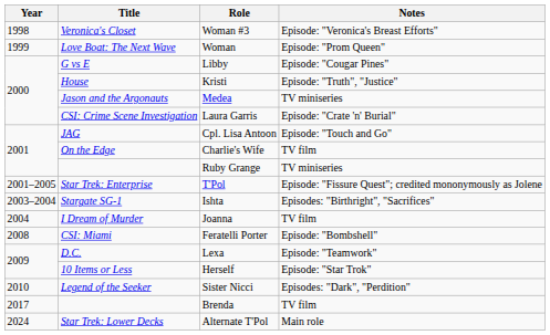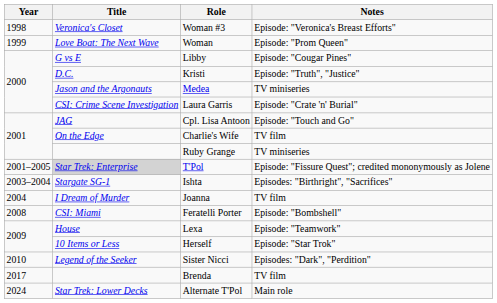Kristi | Title: House -> D.C.
T'Pol | Title: no background -> lightgrey background
Lexa | Title: D.C. -> House
